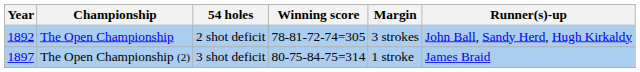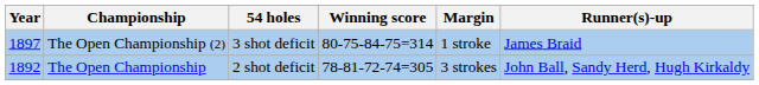rows swapped: The Open Championship <-> The Open Championship (2)
